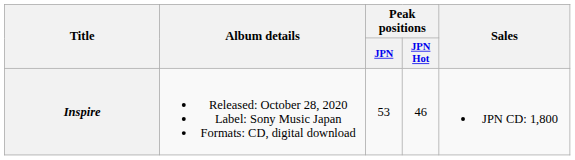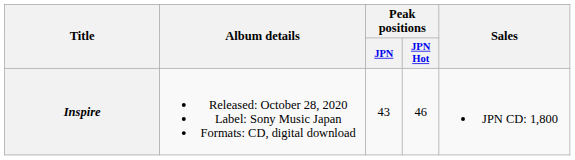Inspire | Peak positions / JPN: 53 -> 43
